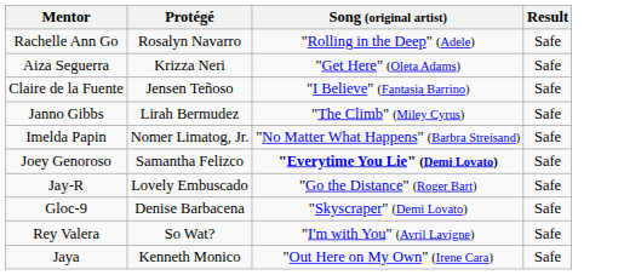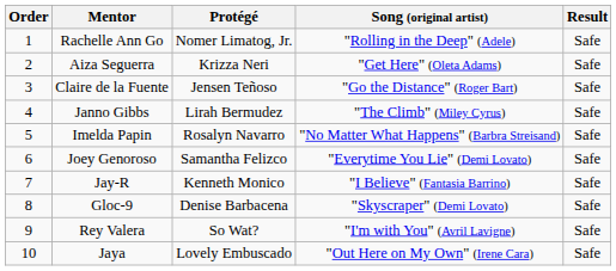+ column: Order | 1 | 2 | 3 | 4 | 5 | 6 | 7 | 8 | 9 | 10
Rachelle Ann Go | Protégé: Rosalyn Navarro -> Nomer Limatog, Jr.
Claire de la Fuente | Song (original artist): "I Believe" (Fantasia Barrino) -> "Go the Distance" (Roger Bart)
Imelda Papin | Protégé: Nomer Limatog, Jr. -> Rosalyn Navarro
Joey Genoroso | Song (original artist): bold -> normal
Jay-R | Protégé: Lovely Embuscado -> Kenneth Monico
Jay-R | Song (original artist): "Go the Distance" (Roger Bart) -> "I Believe" (Fantasia Barrino)
Jaya | Protégé: Kenneth Monico -> Lovely Embuscado
